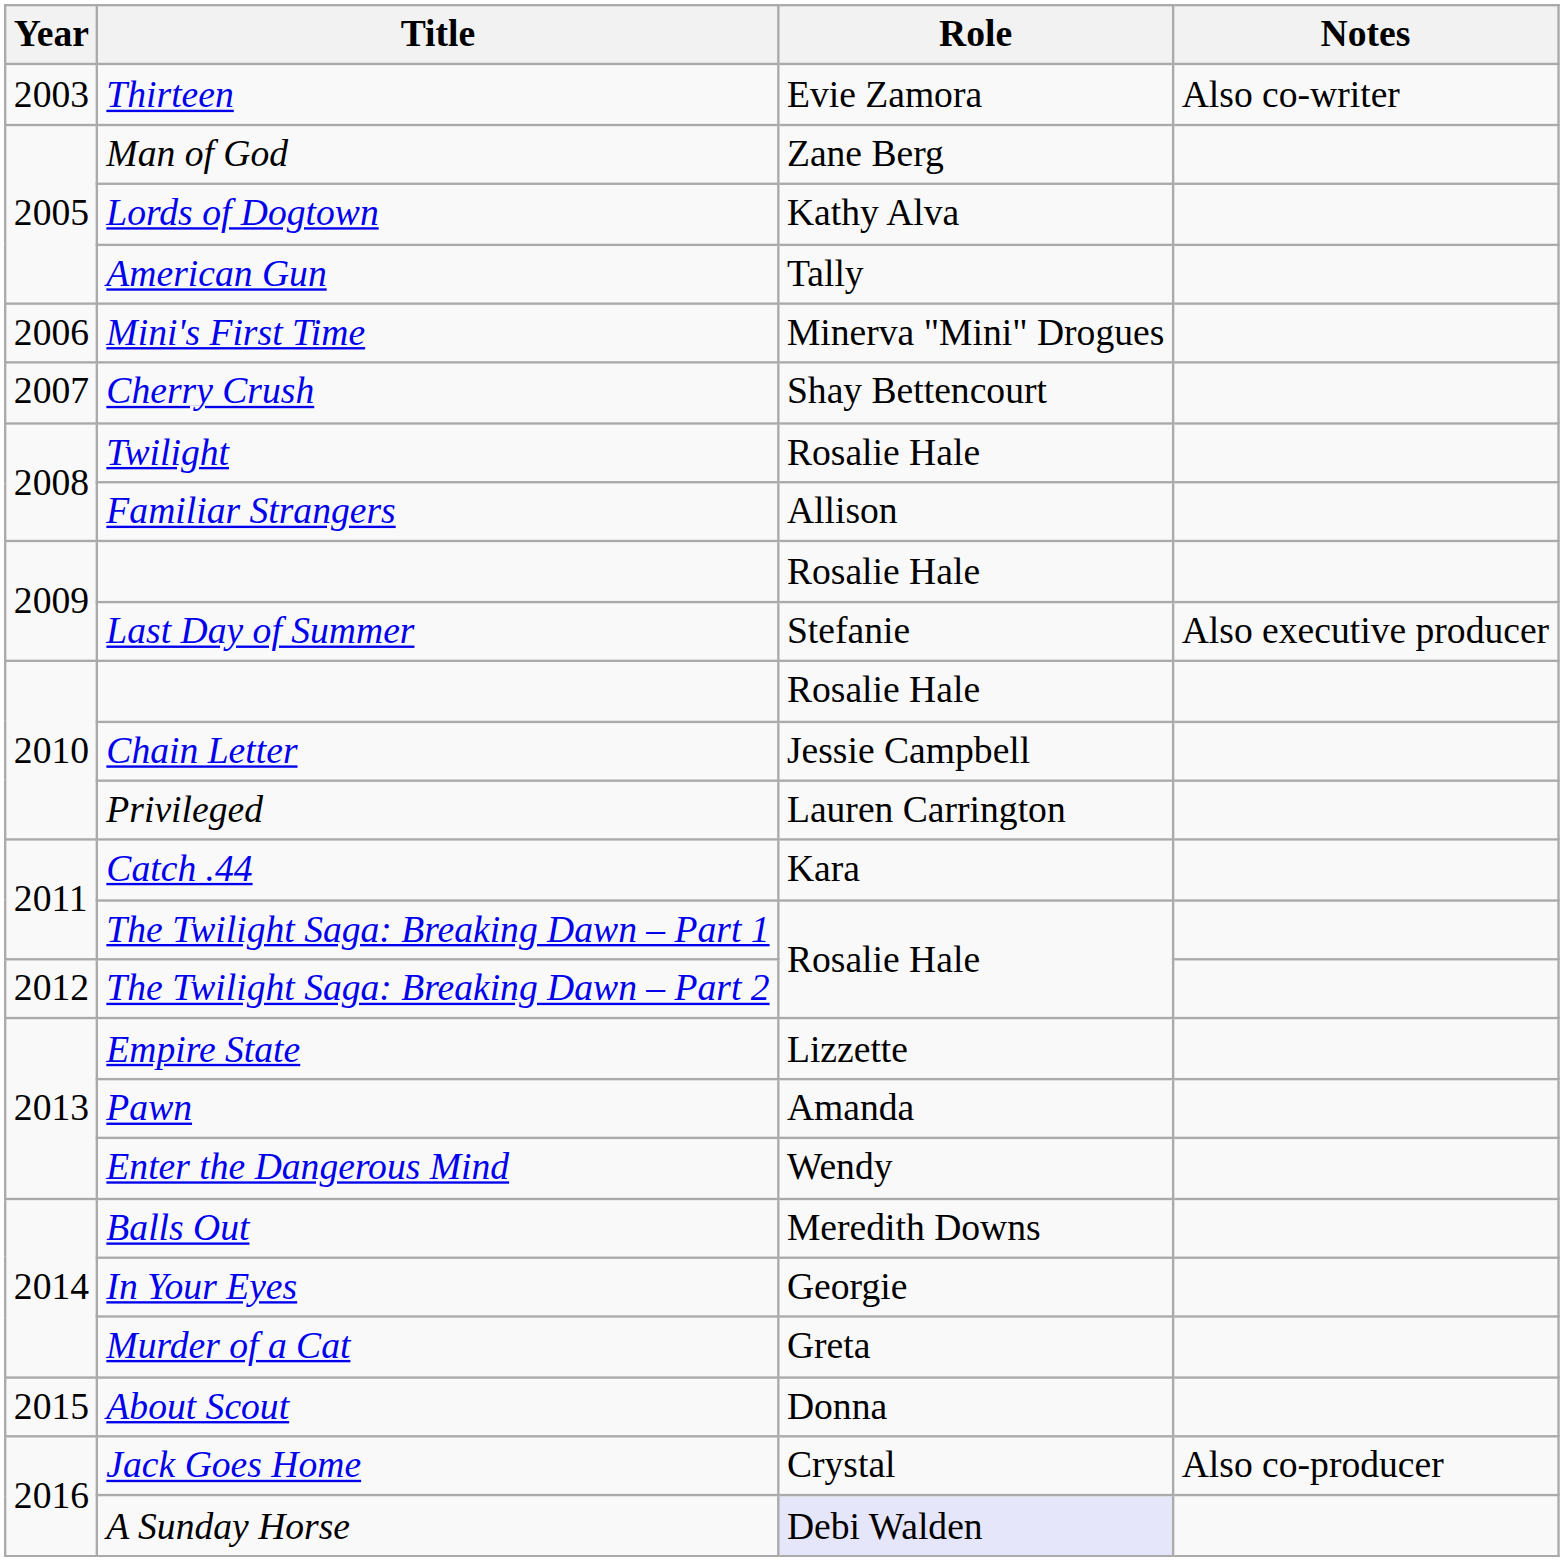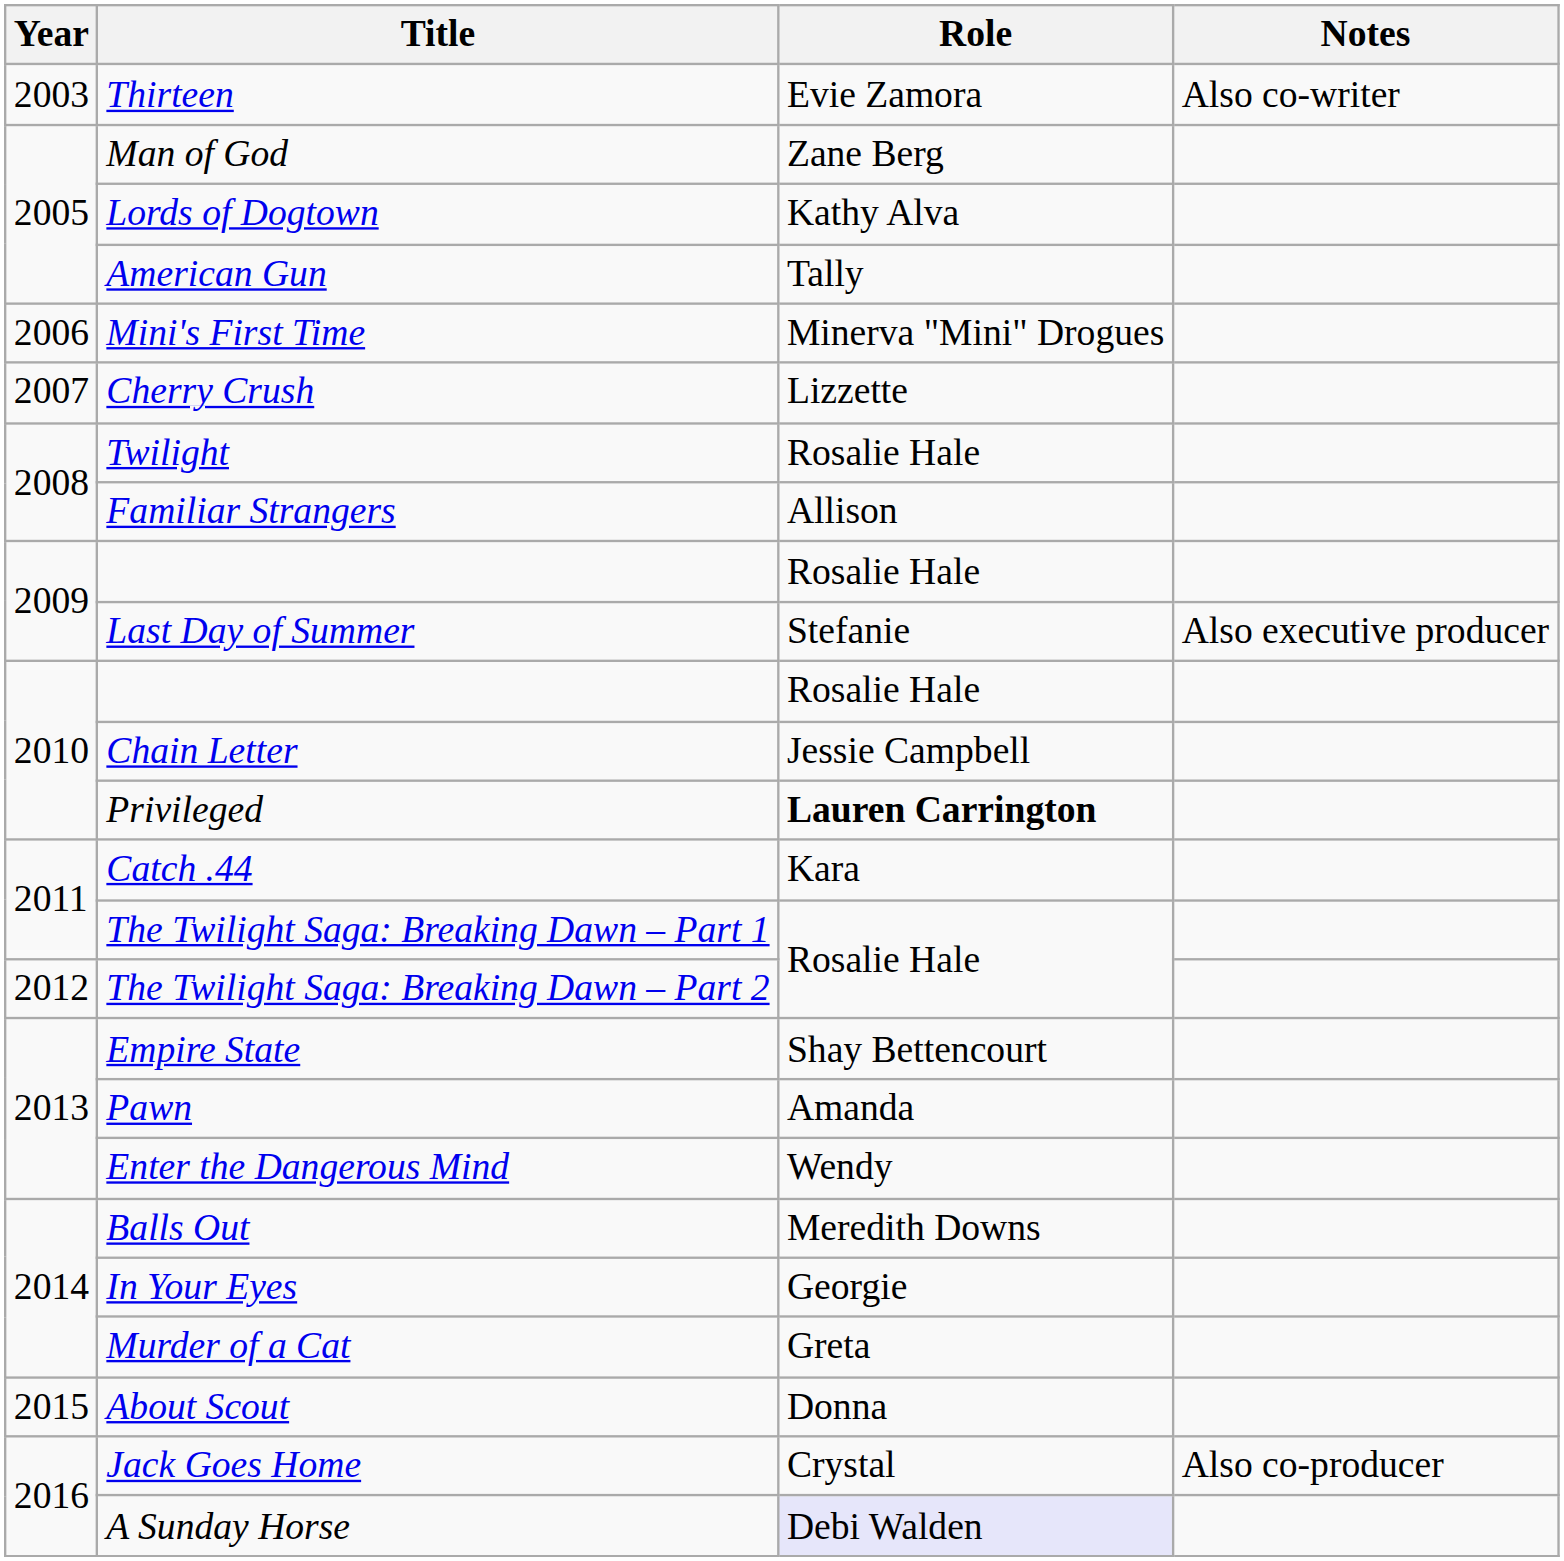Cherry Crush | Role: Shay Bettencourt -> Lizzette
Privileged | Role: normal -> bold
Empire State | Role: Lizzette -> Shay Bettencourt
